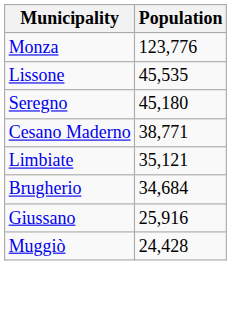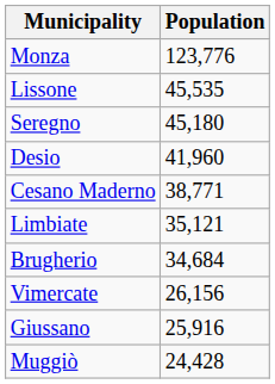+ row: Desio | 41,960
+ row: Vimercate | 26,156
